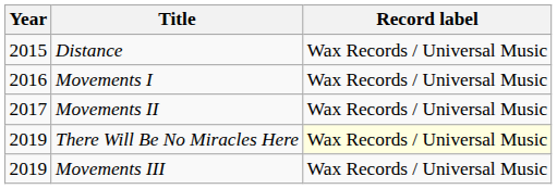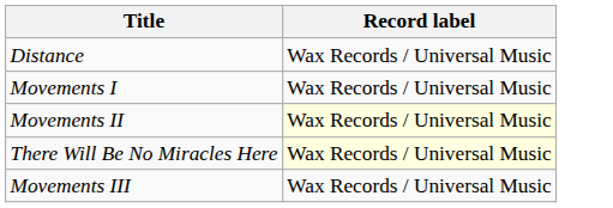- column: Year | 2015 | 2016 | 2017 | 2019 | 2019
Movements II | Record label: no background -> lightyellow background
